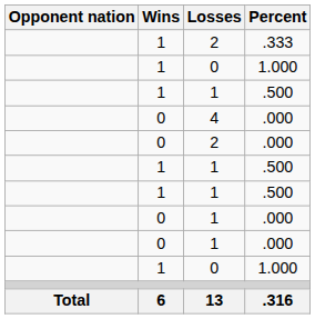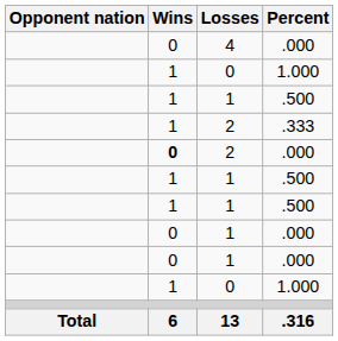rows swapped: 2 / .333 <-> 4
2 / .000 | Wins: normal -> bold
